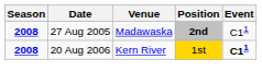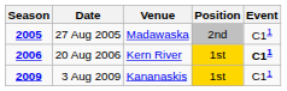27 Aug 2005 | Season: 2008 -> 2005
27 Aug 2005 | Position: bold -> normal
20 Aug 2006 | Season: 2008 -> 2006
+ row: 2009 | 3 Aug 2009 | Kananaskis | 1st | C11
